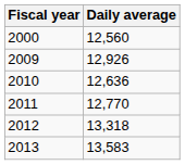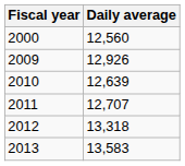2010 | Daily average: 12,636 -> 12,639
2011 | Daily average: 12,770 -> 12,707
